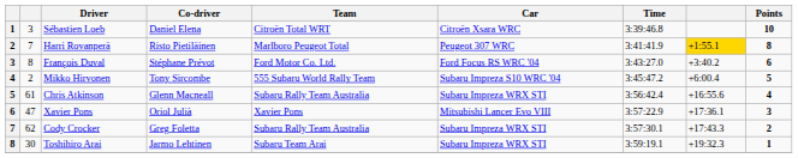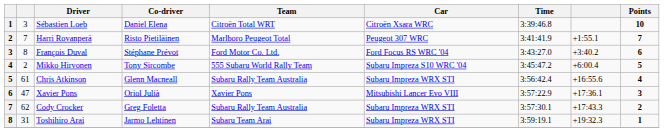Harri Rovanperä | column 8: gold background -> no background
Harri Rovanperä | Points: 8 -> 7
Toshihiro Arai | column 2: 30 -> 31
